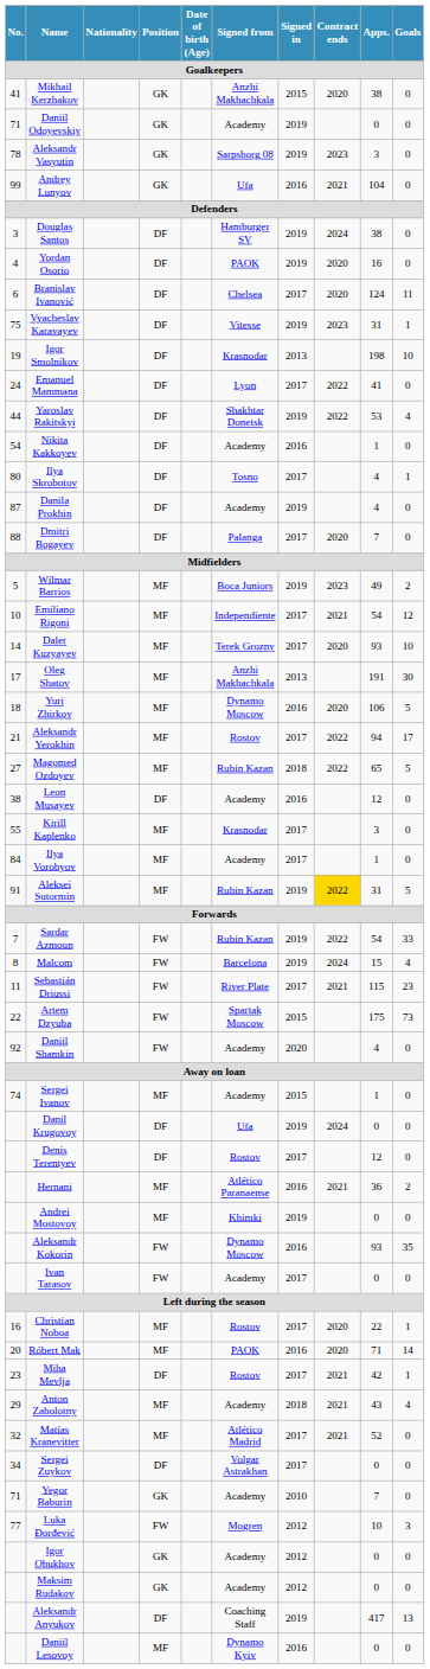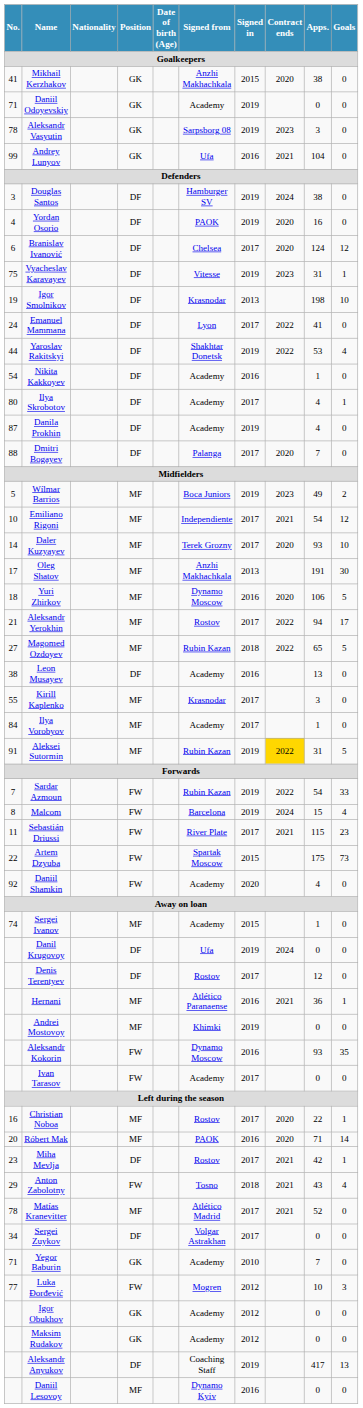Branislav Ivanović | Goals: 11 -> 12
Ilya Skrobotov | Signed from: Tosno -> Academy
Leon Musayev | Apps.: 12 -> 13
Hernani | Goals: 2 -> 1
Anton Zabolotny | Position: MF -> FW
Anton Zabolotny | Signed from: Academy -> Tosno
Matías Kranevitter | No.: 32 -> 78
